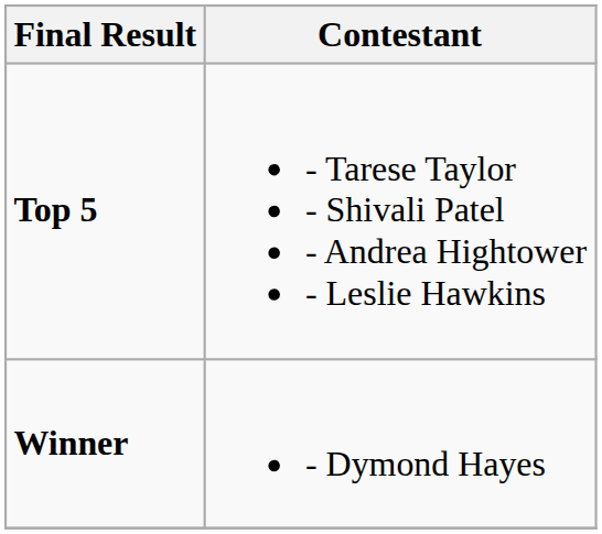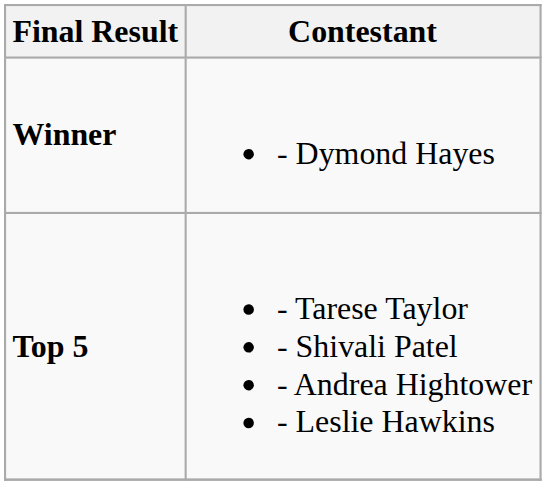rows swapped: Winner <-> Top 5
